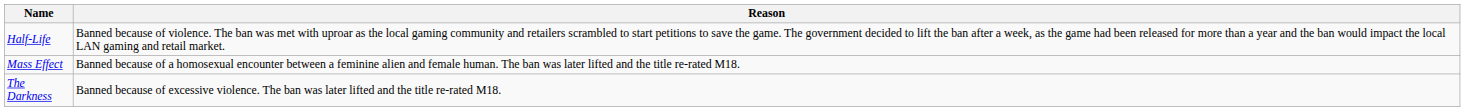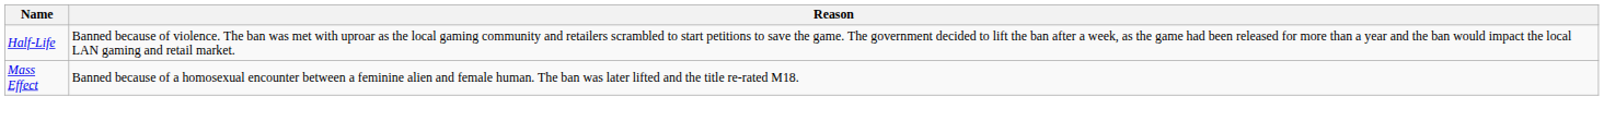- row: The Darkness | Banned because of excessive violence. The ban was later lifted and the title re-rated M18.
